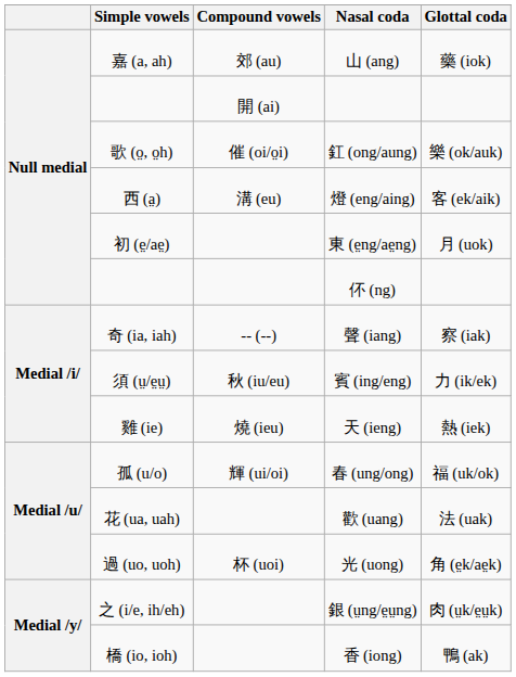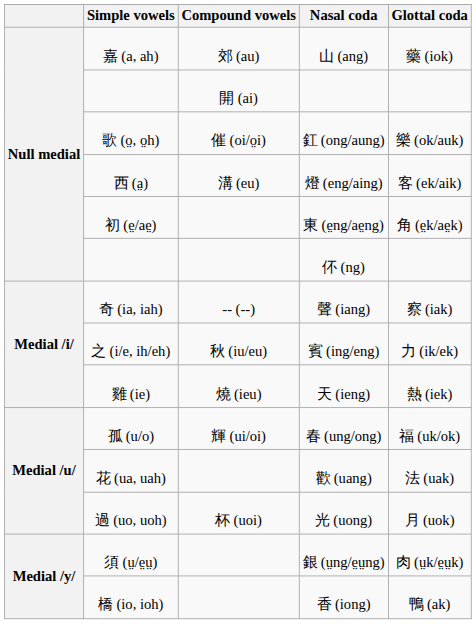東 (e̤ng/ae̤ng) | Glottal coda: 月 (uok) -> 角 (e̤k/ae̤k)
賓 (ing/eng) | Simple vowels: 須 (ṳ/e̤ṳ) -> 之 (i/e, ih/eh)
光 (uong) | Glottal coda: 角 (e̤k/ae̤k) -> 月 (uok)
銀 (ṳng/e̤ṳng) | Simple vowels: 之 (i/e, ih/eh) -> 須 (ṳ/e̤ṳ)
